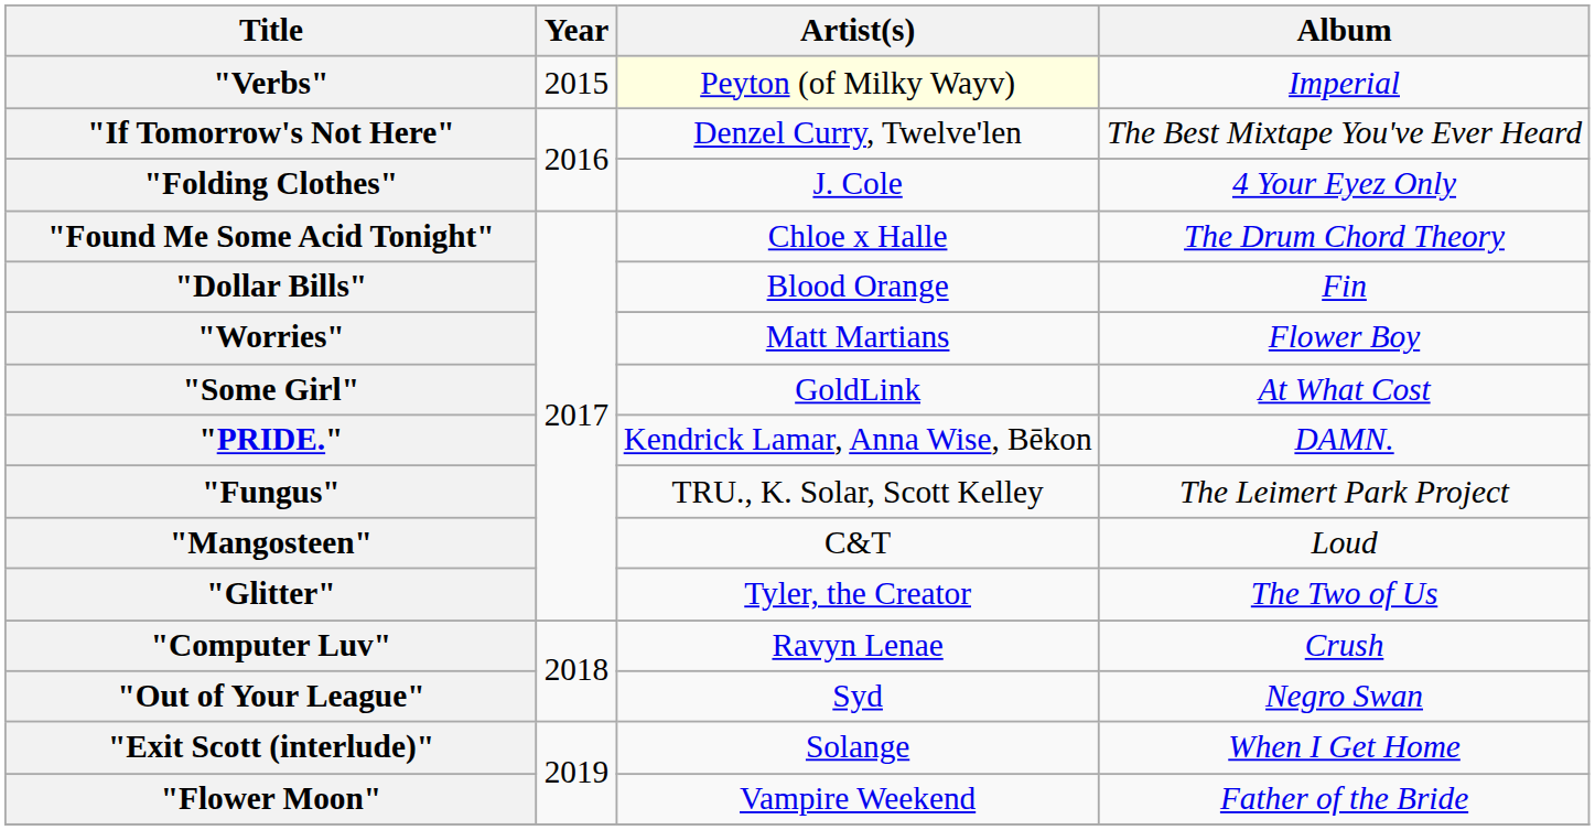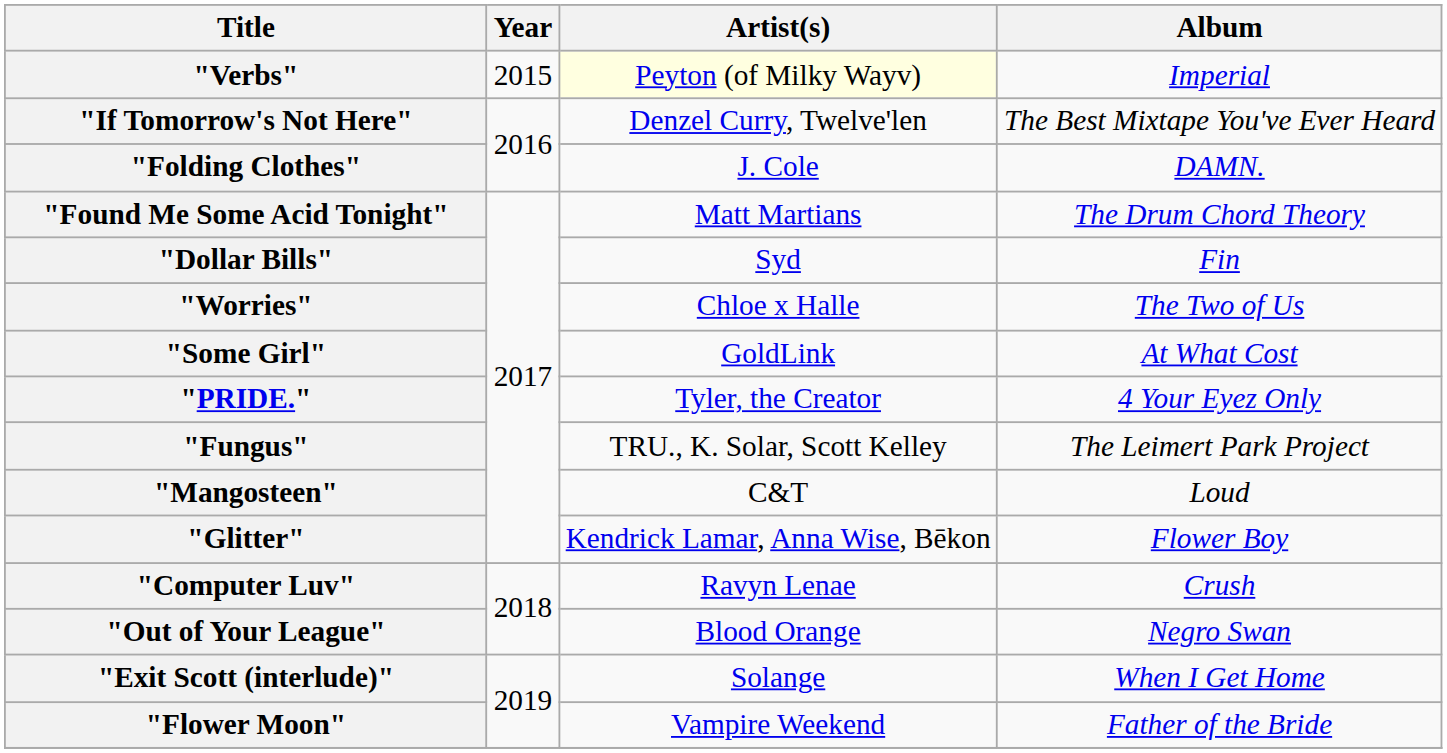"Folding Clothes" | Album: 4 Your Eyez Only -> DAMN.
"Found Me Some Acid Tonight" | Artist(s): Chloe x Halle -> Matt Martians
"Dollar Bills" | Artist(s): Blood Orange -> Syd
"Worries" | Artist(s): Matt Martians -> Chloe x Halle
"Worries" | Album: Flower Boy -> The Two of Us
"PRIDE." | Artist(s): Kendrick Lamar, Anna Wise, Bēkon -> Tyler, the Creator
"PRIDE." | Album: DAMN. -> 4 Your Eyez Only
"Glitter" | Artist(s): Tyler, the Creator -> Kendrick Lamar, Anna Wise, Bēkon
"Glitter" | Album: The Two of Us -> Flower Boy
"Out of Your League" | Artist(s): Syd -> Blood Orange
